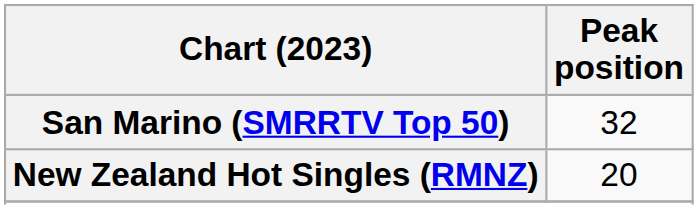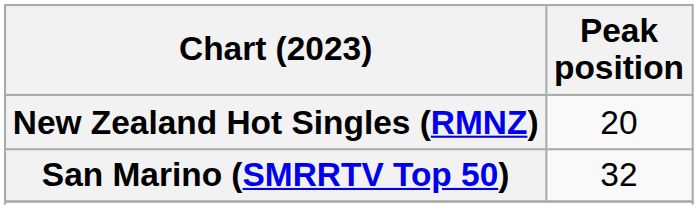rows swapped: New Zealand Hot Singles (RMNZ) <-> San Marino (SMRRTV Top 50)
